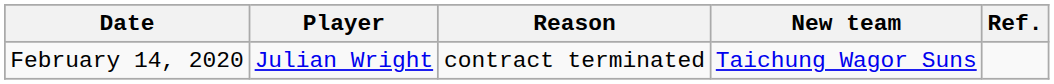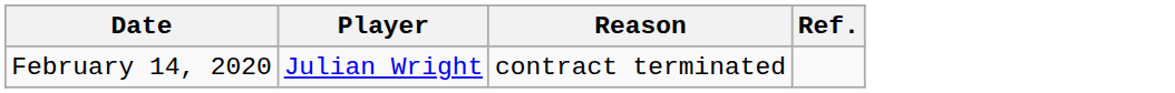- column: New team | Taichung Wagor Suns
